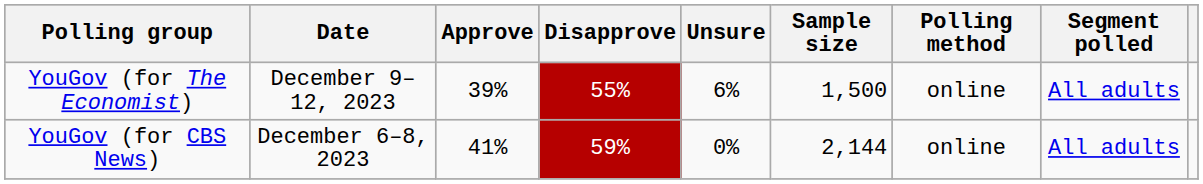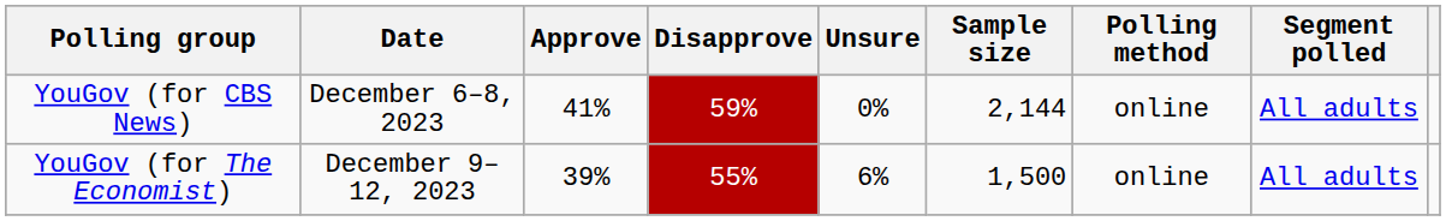rows swapped: YouGov (for CBS News) <-> YouGov (for The Economist)
